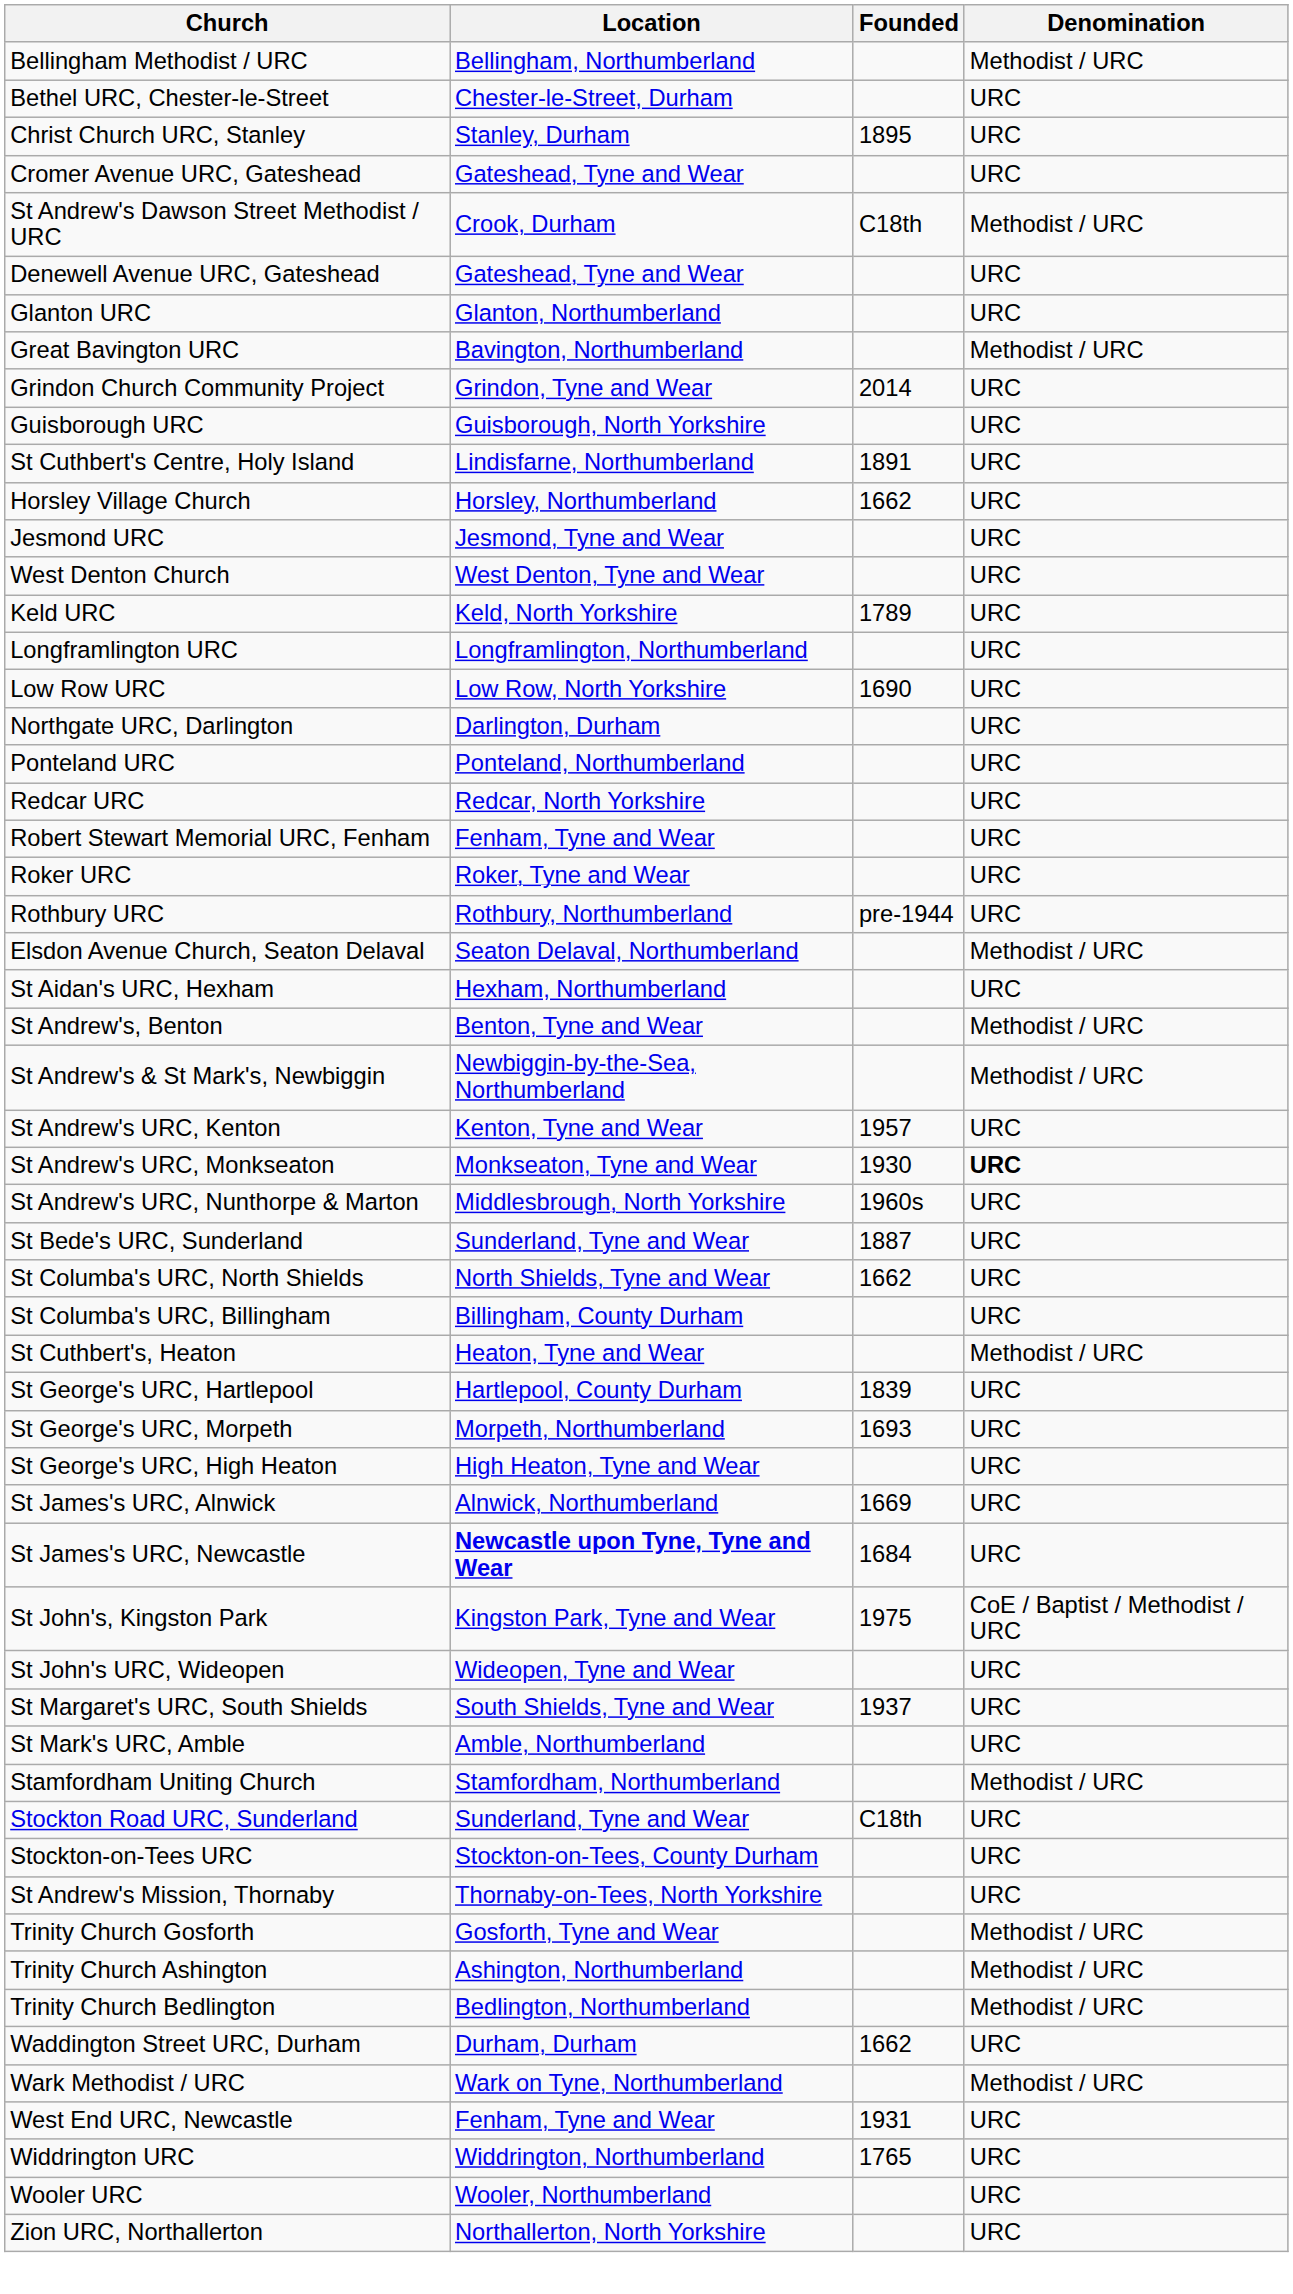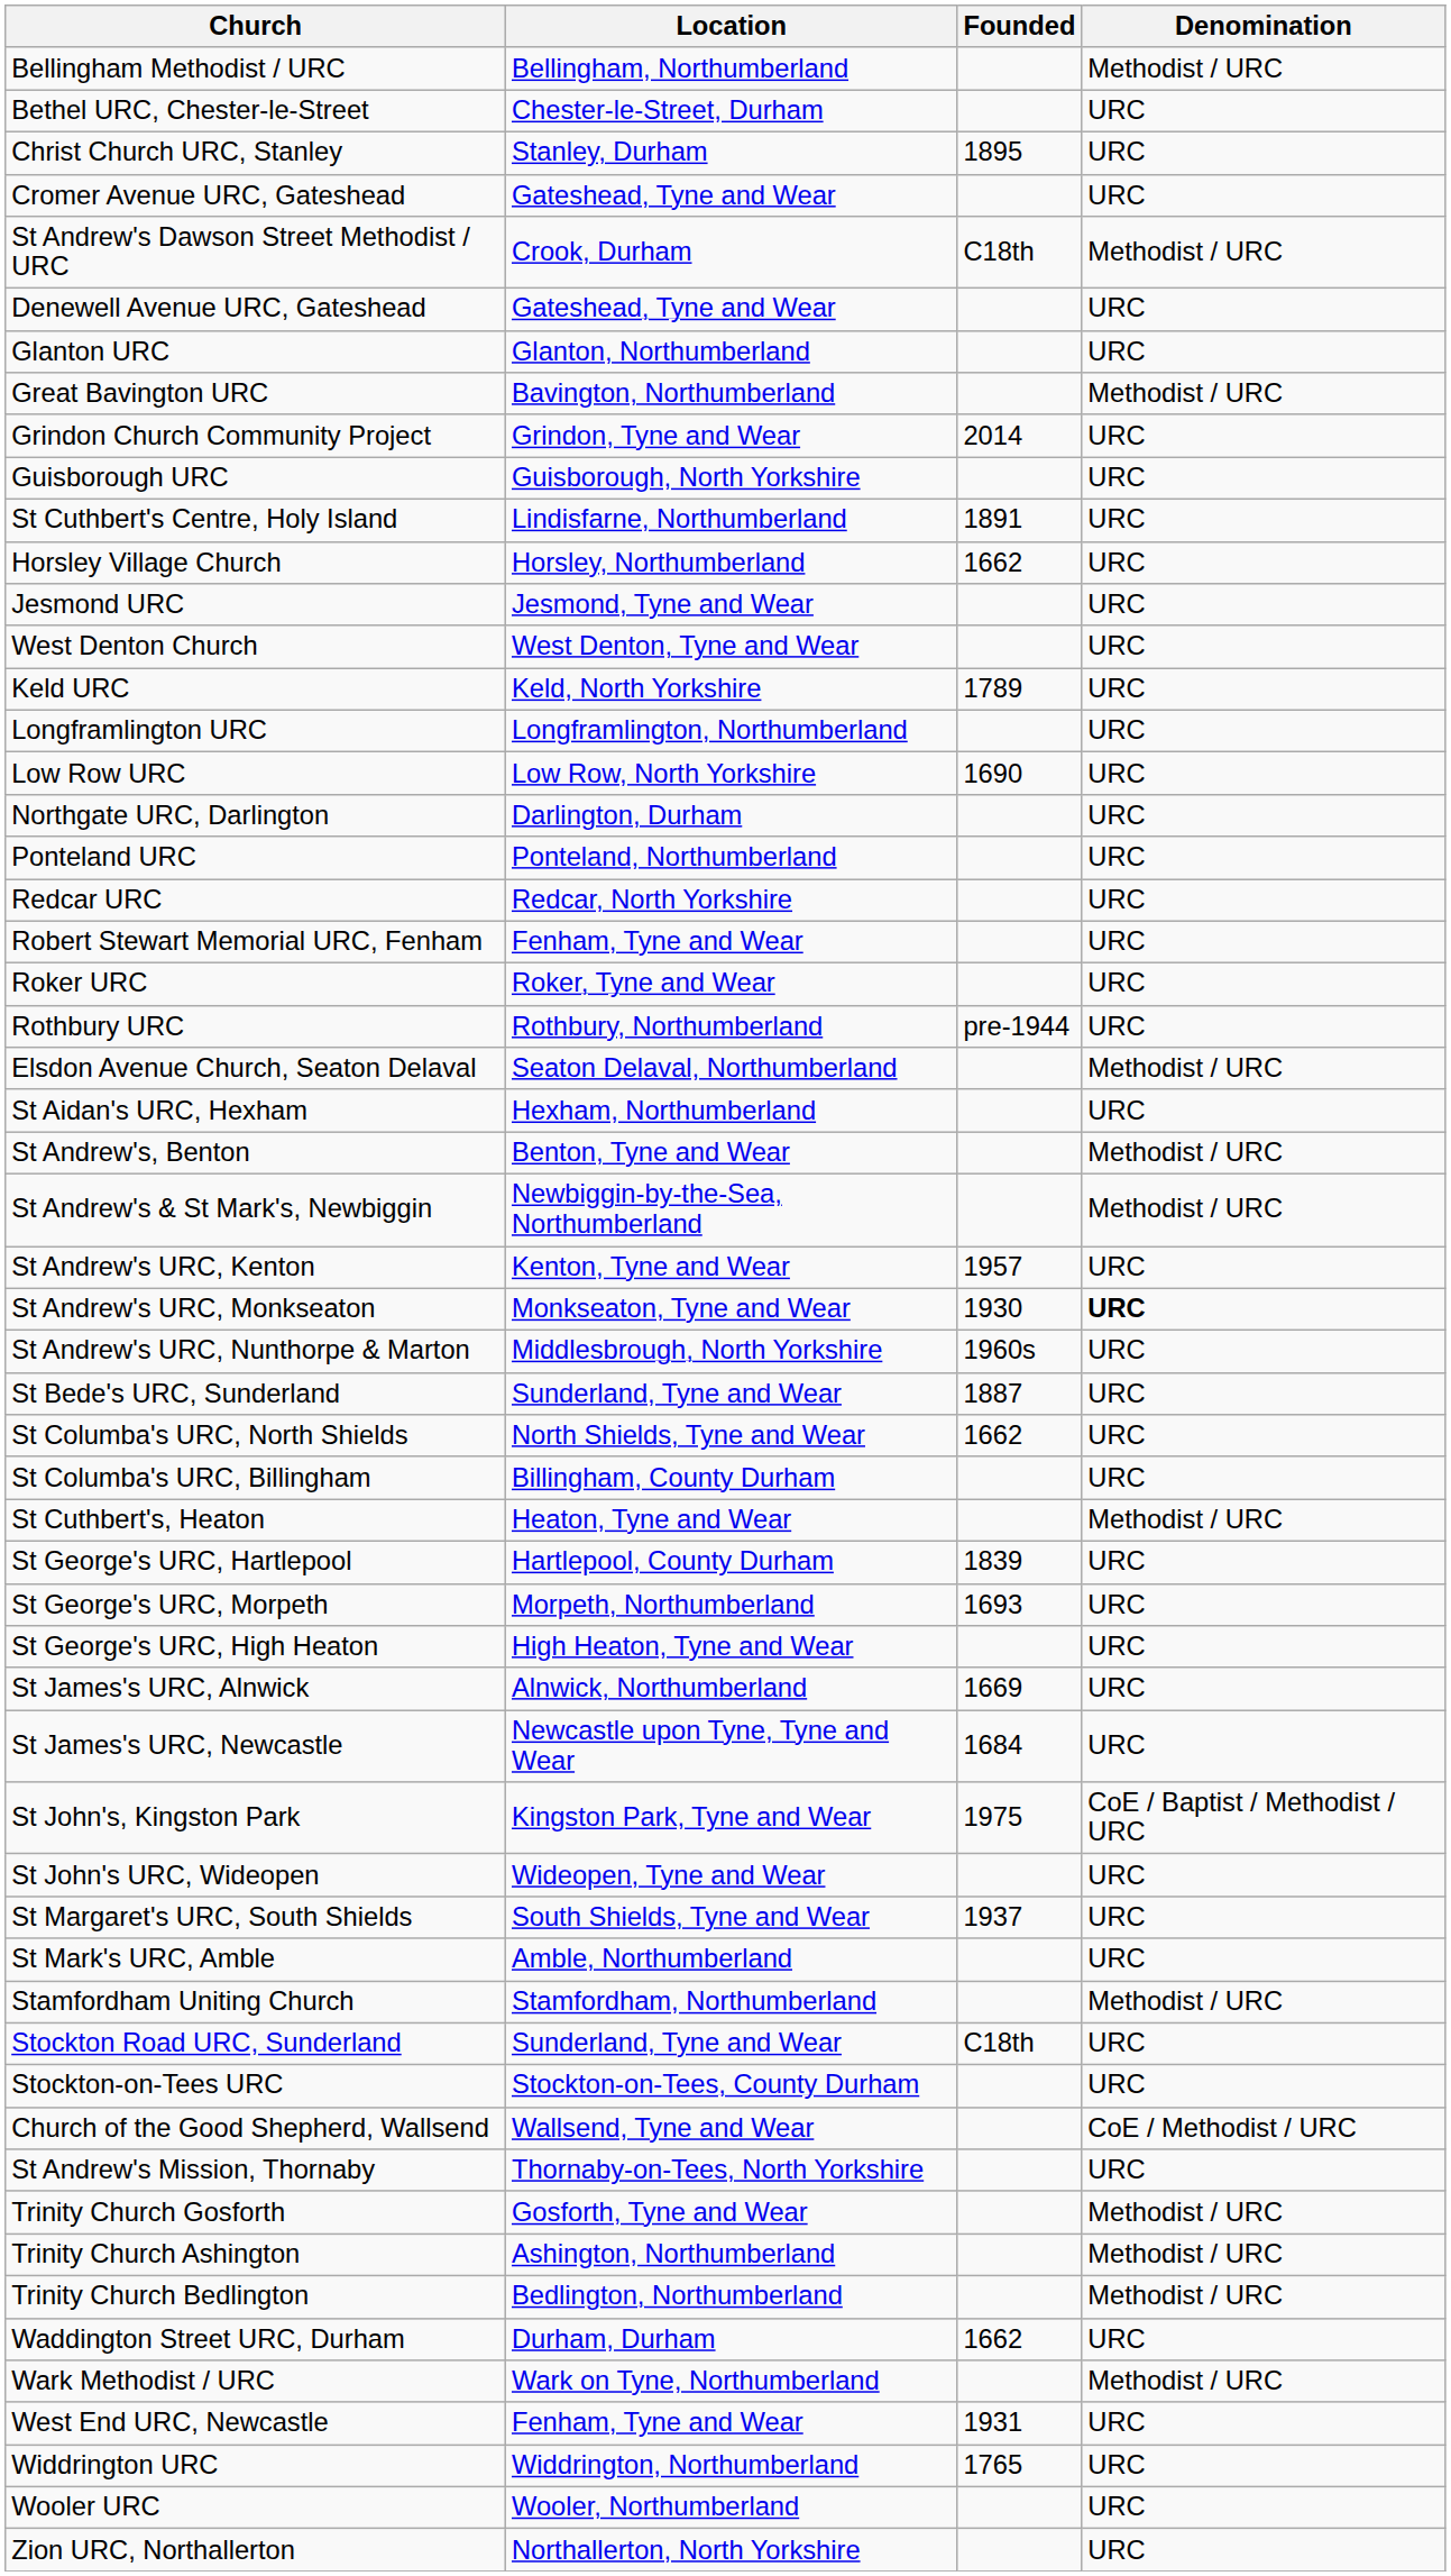St James's URC, Newcastle | Location: bold -> normal
+ row: Church of the Good Shepherd, Wallsend | Wallsend, Tyne and Wear | CoE / Methodist / URC
